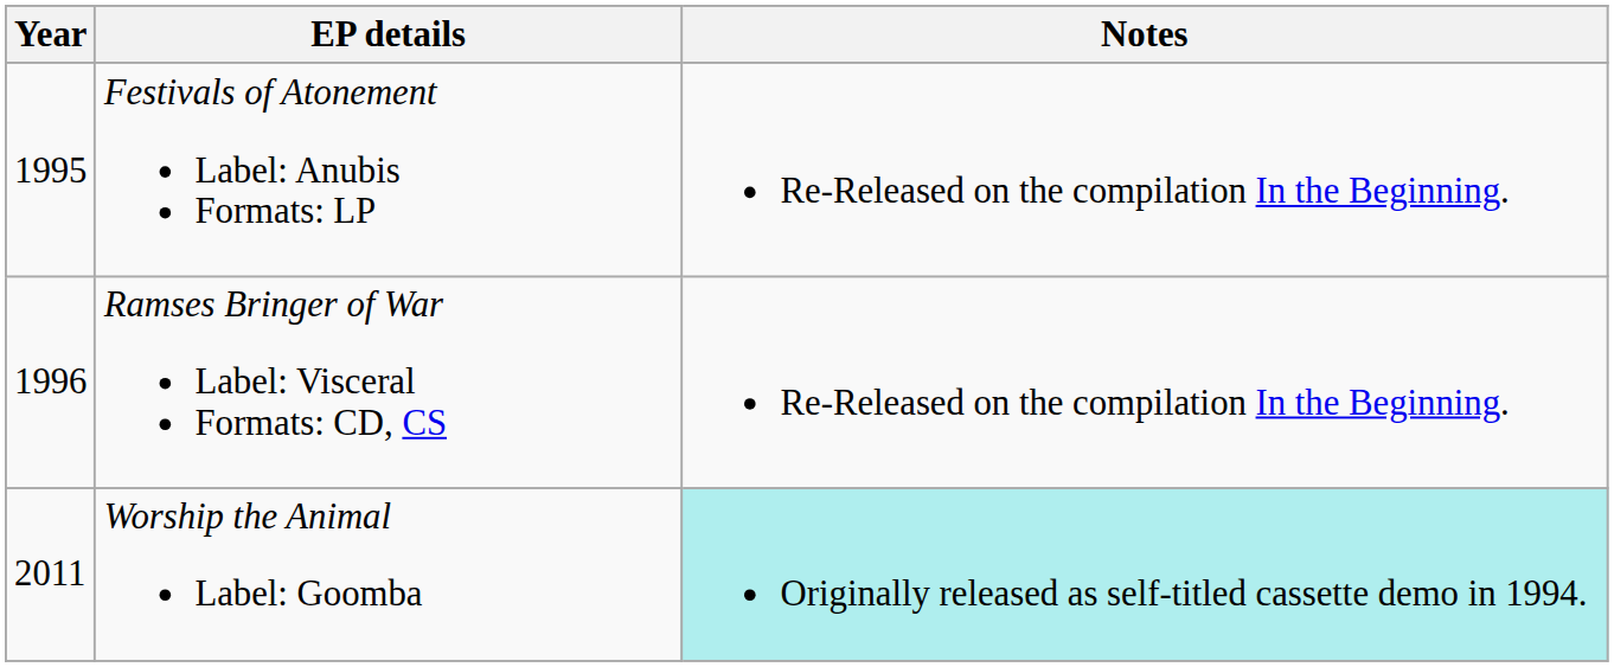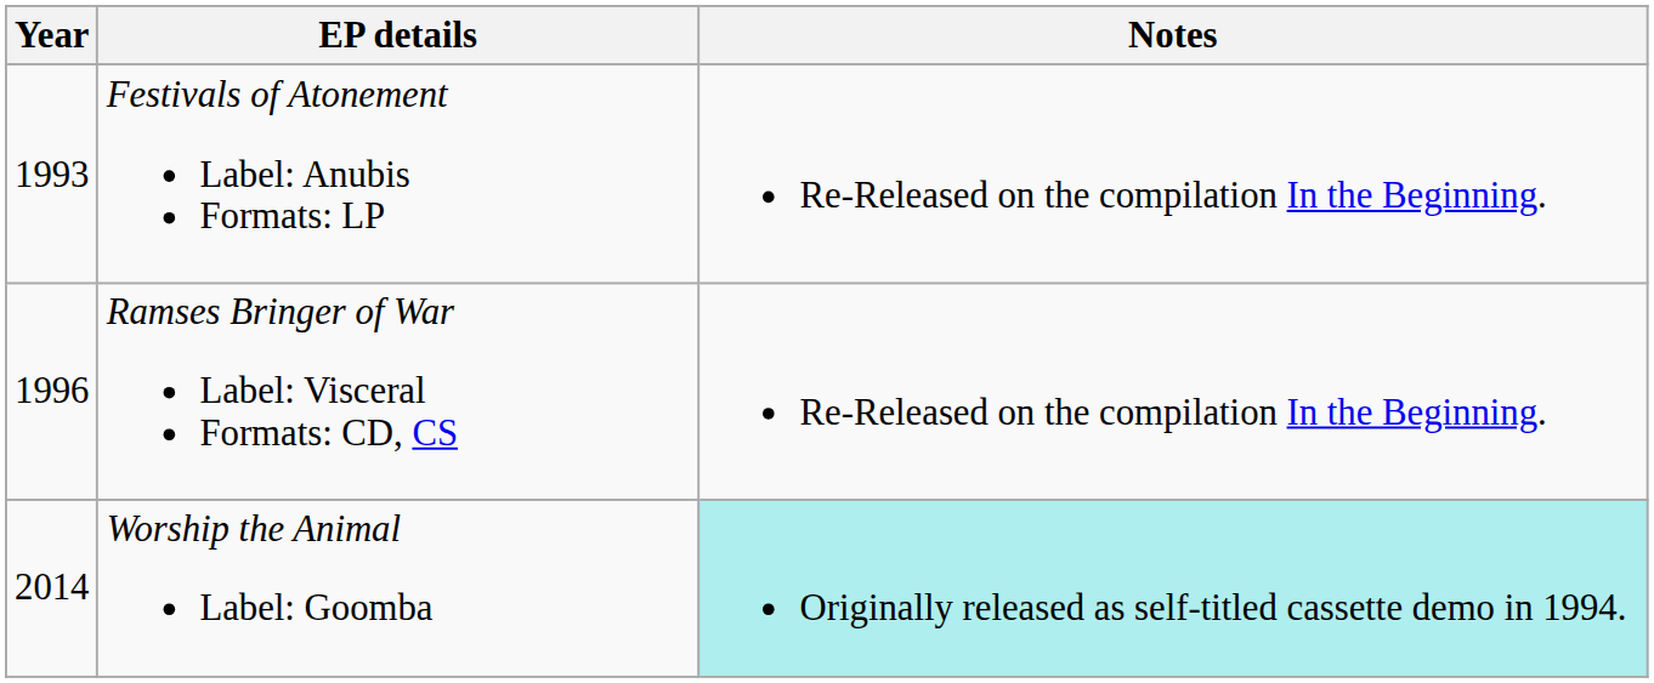Festivals of Atonement Label: Anubis Formats: LP | Year: 1995 -> 1993
Worship the Animal Label: Goomba | Year: 2011 -> 2014
